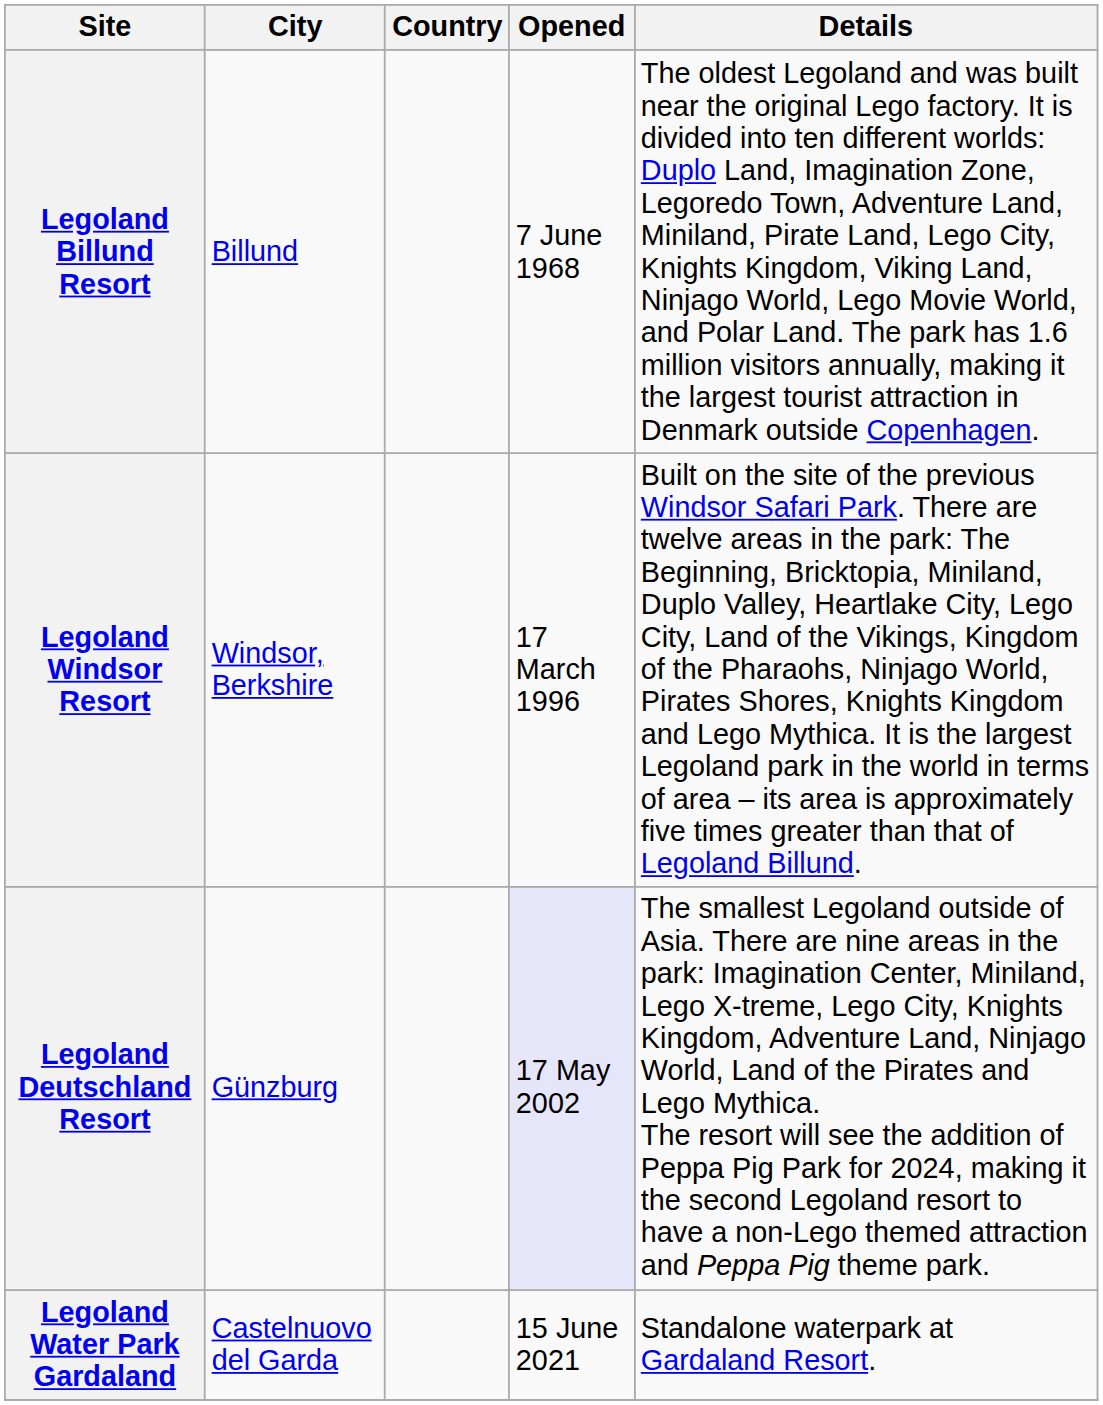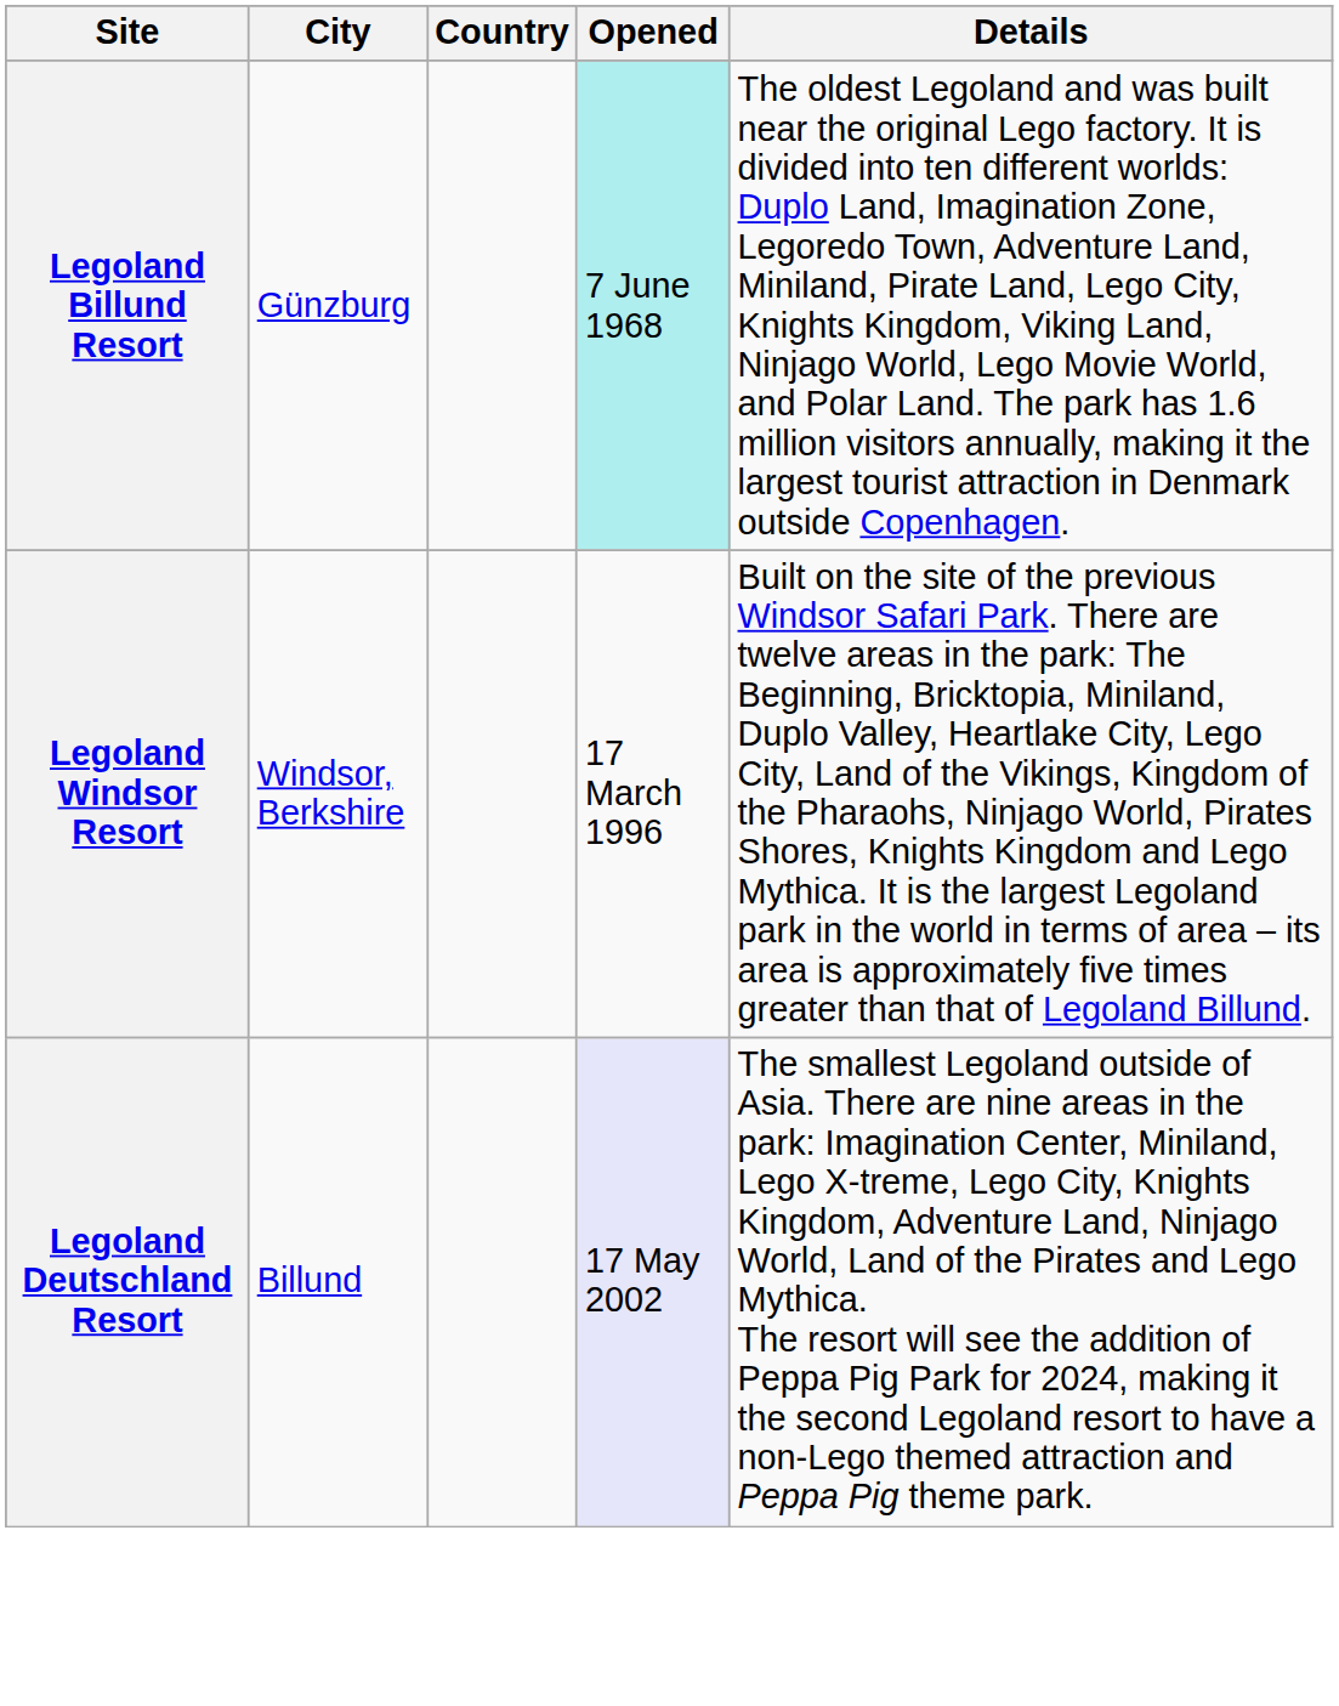Legoland Billund Resort | City: Billund -> Günzburg
Legoland Billund Resort | Opened: no background -> paleturquoise background
Legoland Deutschland Resort | City: Günzburg -> Billund
- row: Legoland Water Park Gardaland | Castelnuovo del Garda | 15 June 2021 | Standalone waterpark at Gardaland Resort.
